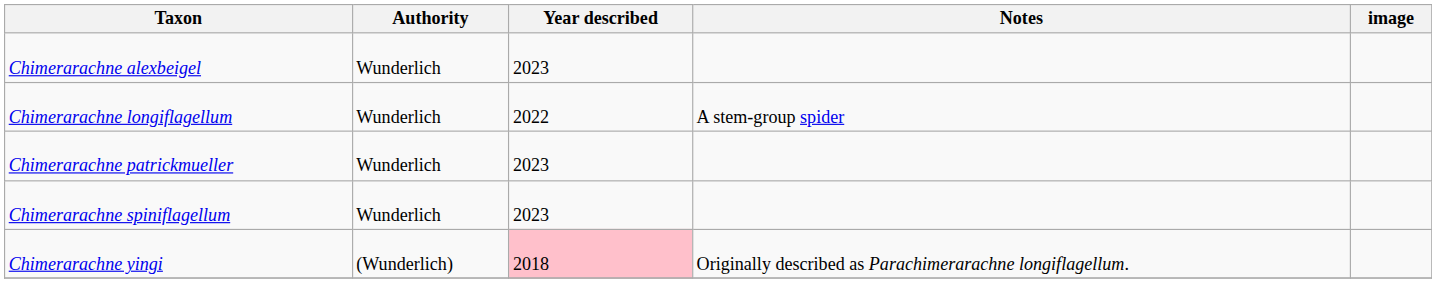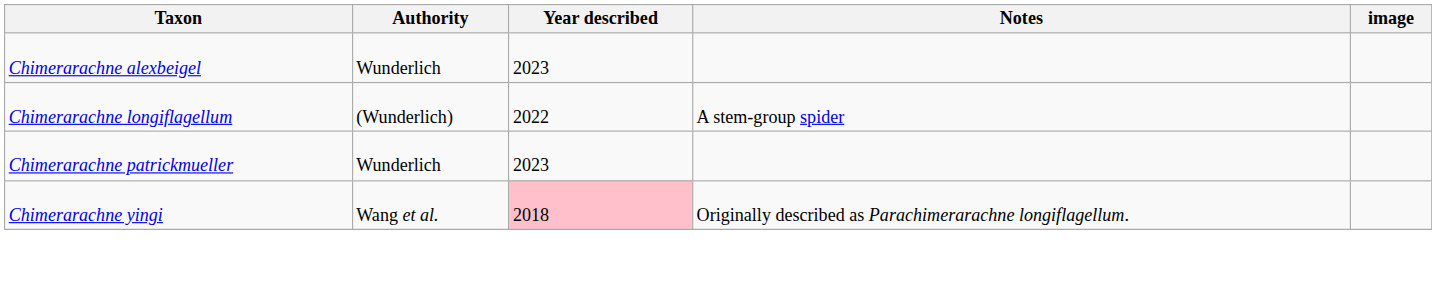Chimerarachne longiflagellum | Authority: Wunderlich -> (Wunderlich)
- row: Chimerarachne spiniflagellum | Wunderlich | 2023
Chimerarachne yingi | Authority: (Wunderlich) -> Wang et al.
